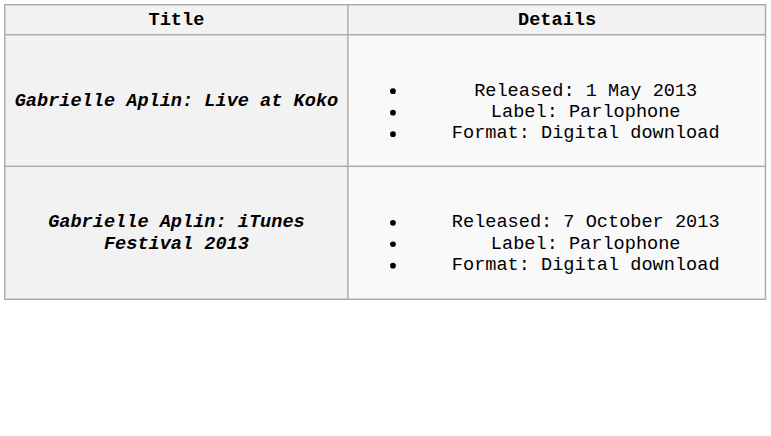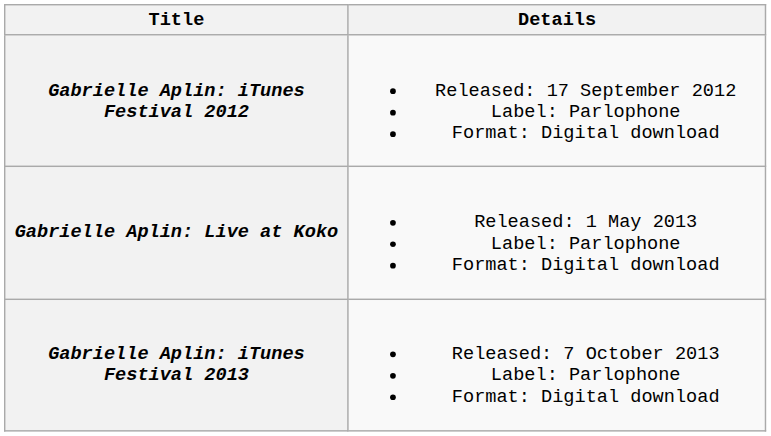+ row: Gabrielle Aplin: iTunes Festival 2012 | Released: 17 September 2012 Label: Parlophone Format: Digital download
